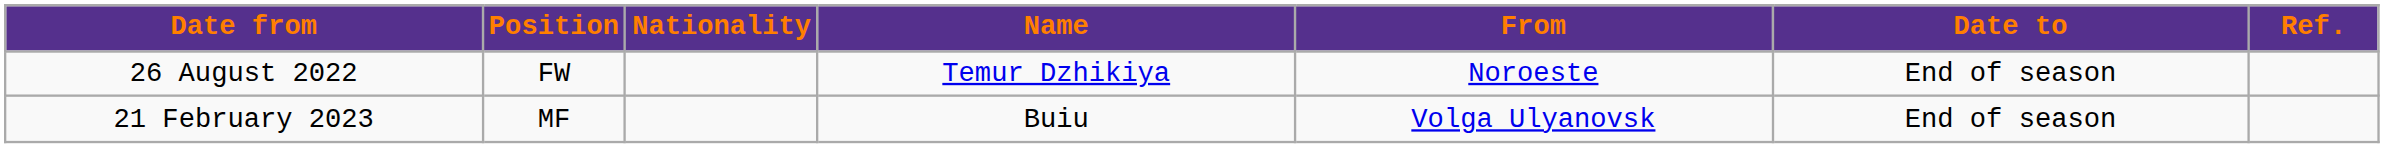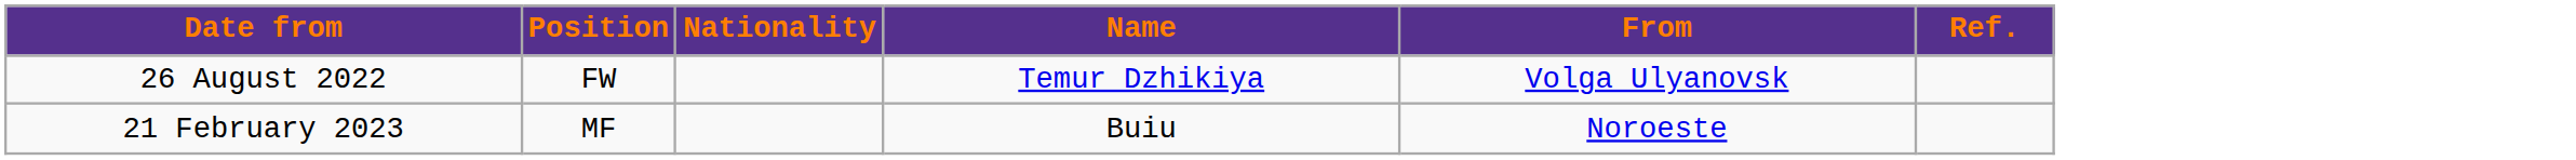- column: Date to | End of season | End of season
26 August 2022 | From: Noroeste -> Volga Ulyanovsk
21 February 2023 | From: Volga Ulyanovsk -> Noroeste
